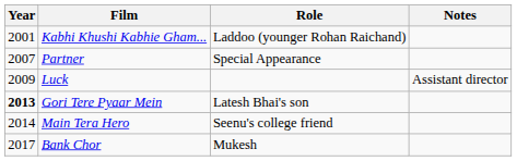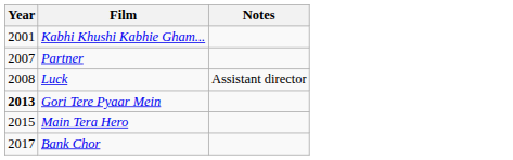- column: Role | Laddoo (younger Rohan Raichand) | Special Appearance | Latesh Bhai's son | Seenu's college friend | Mukesh
Luck | Year: 2009 -> 2008
Main Tera Hero | Year: 2014 -> 2015
